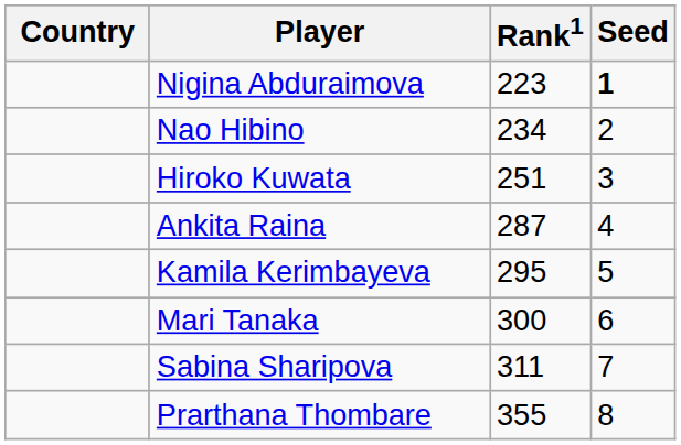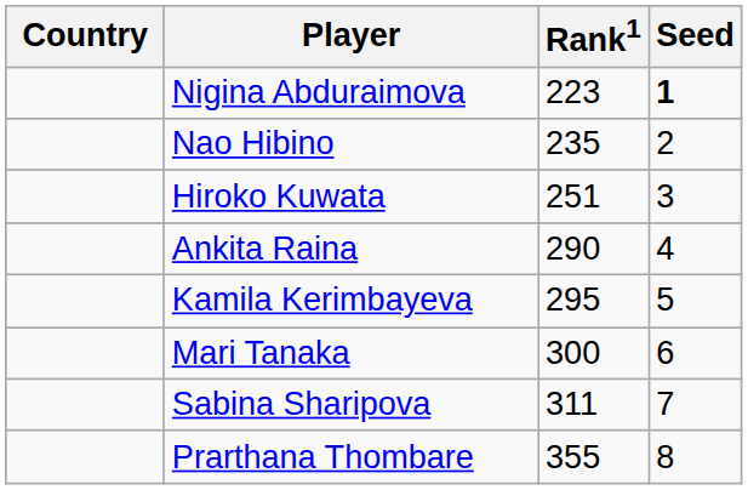Nao Hibino | Rank1: 234 -> 235
Ankita Raina | Rank1: 287 -> 290
